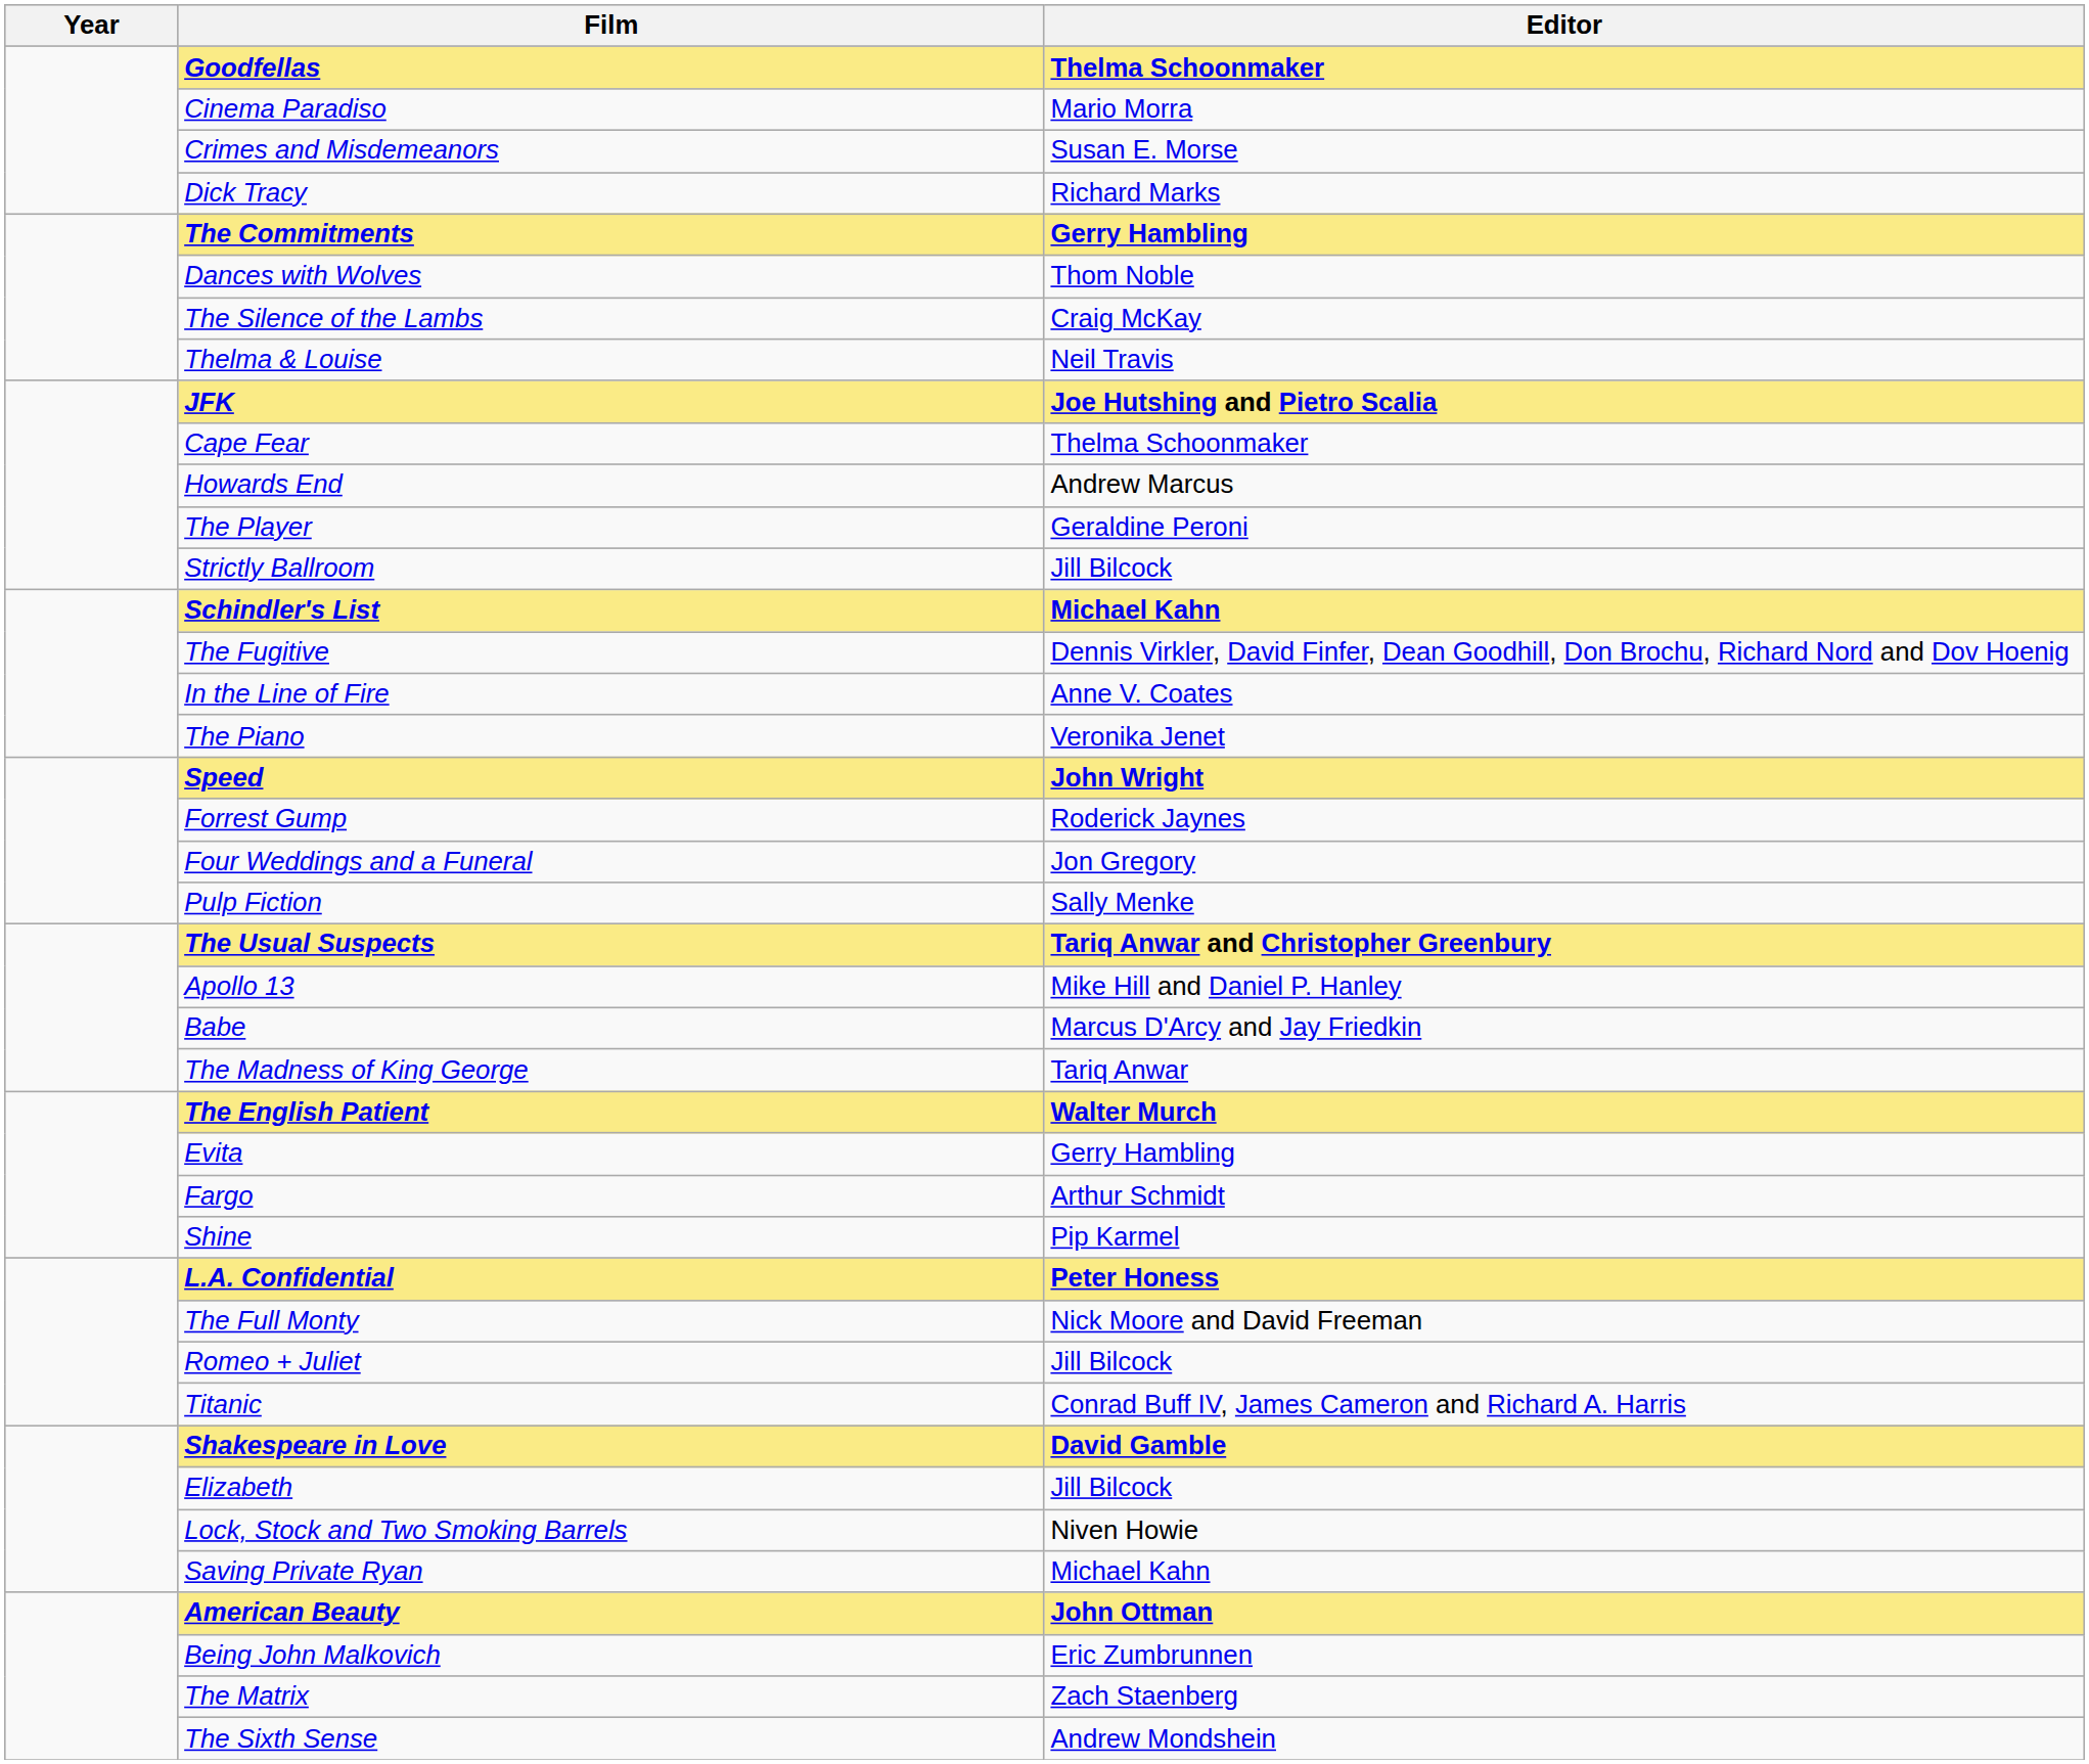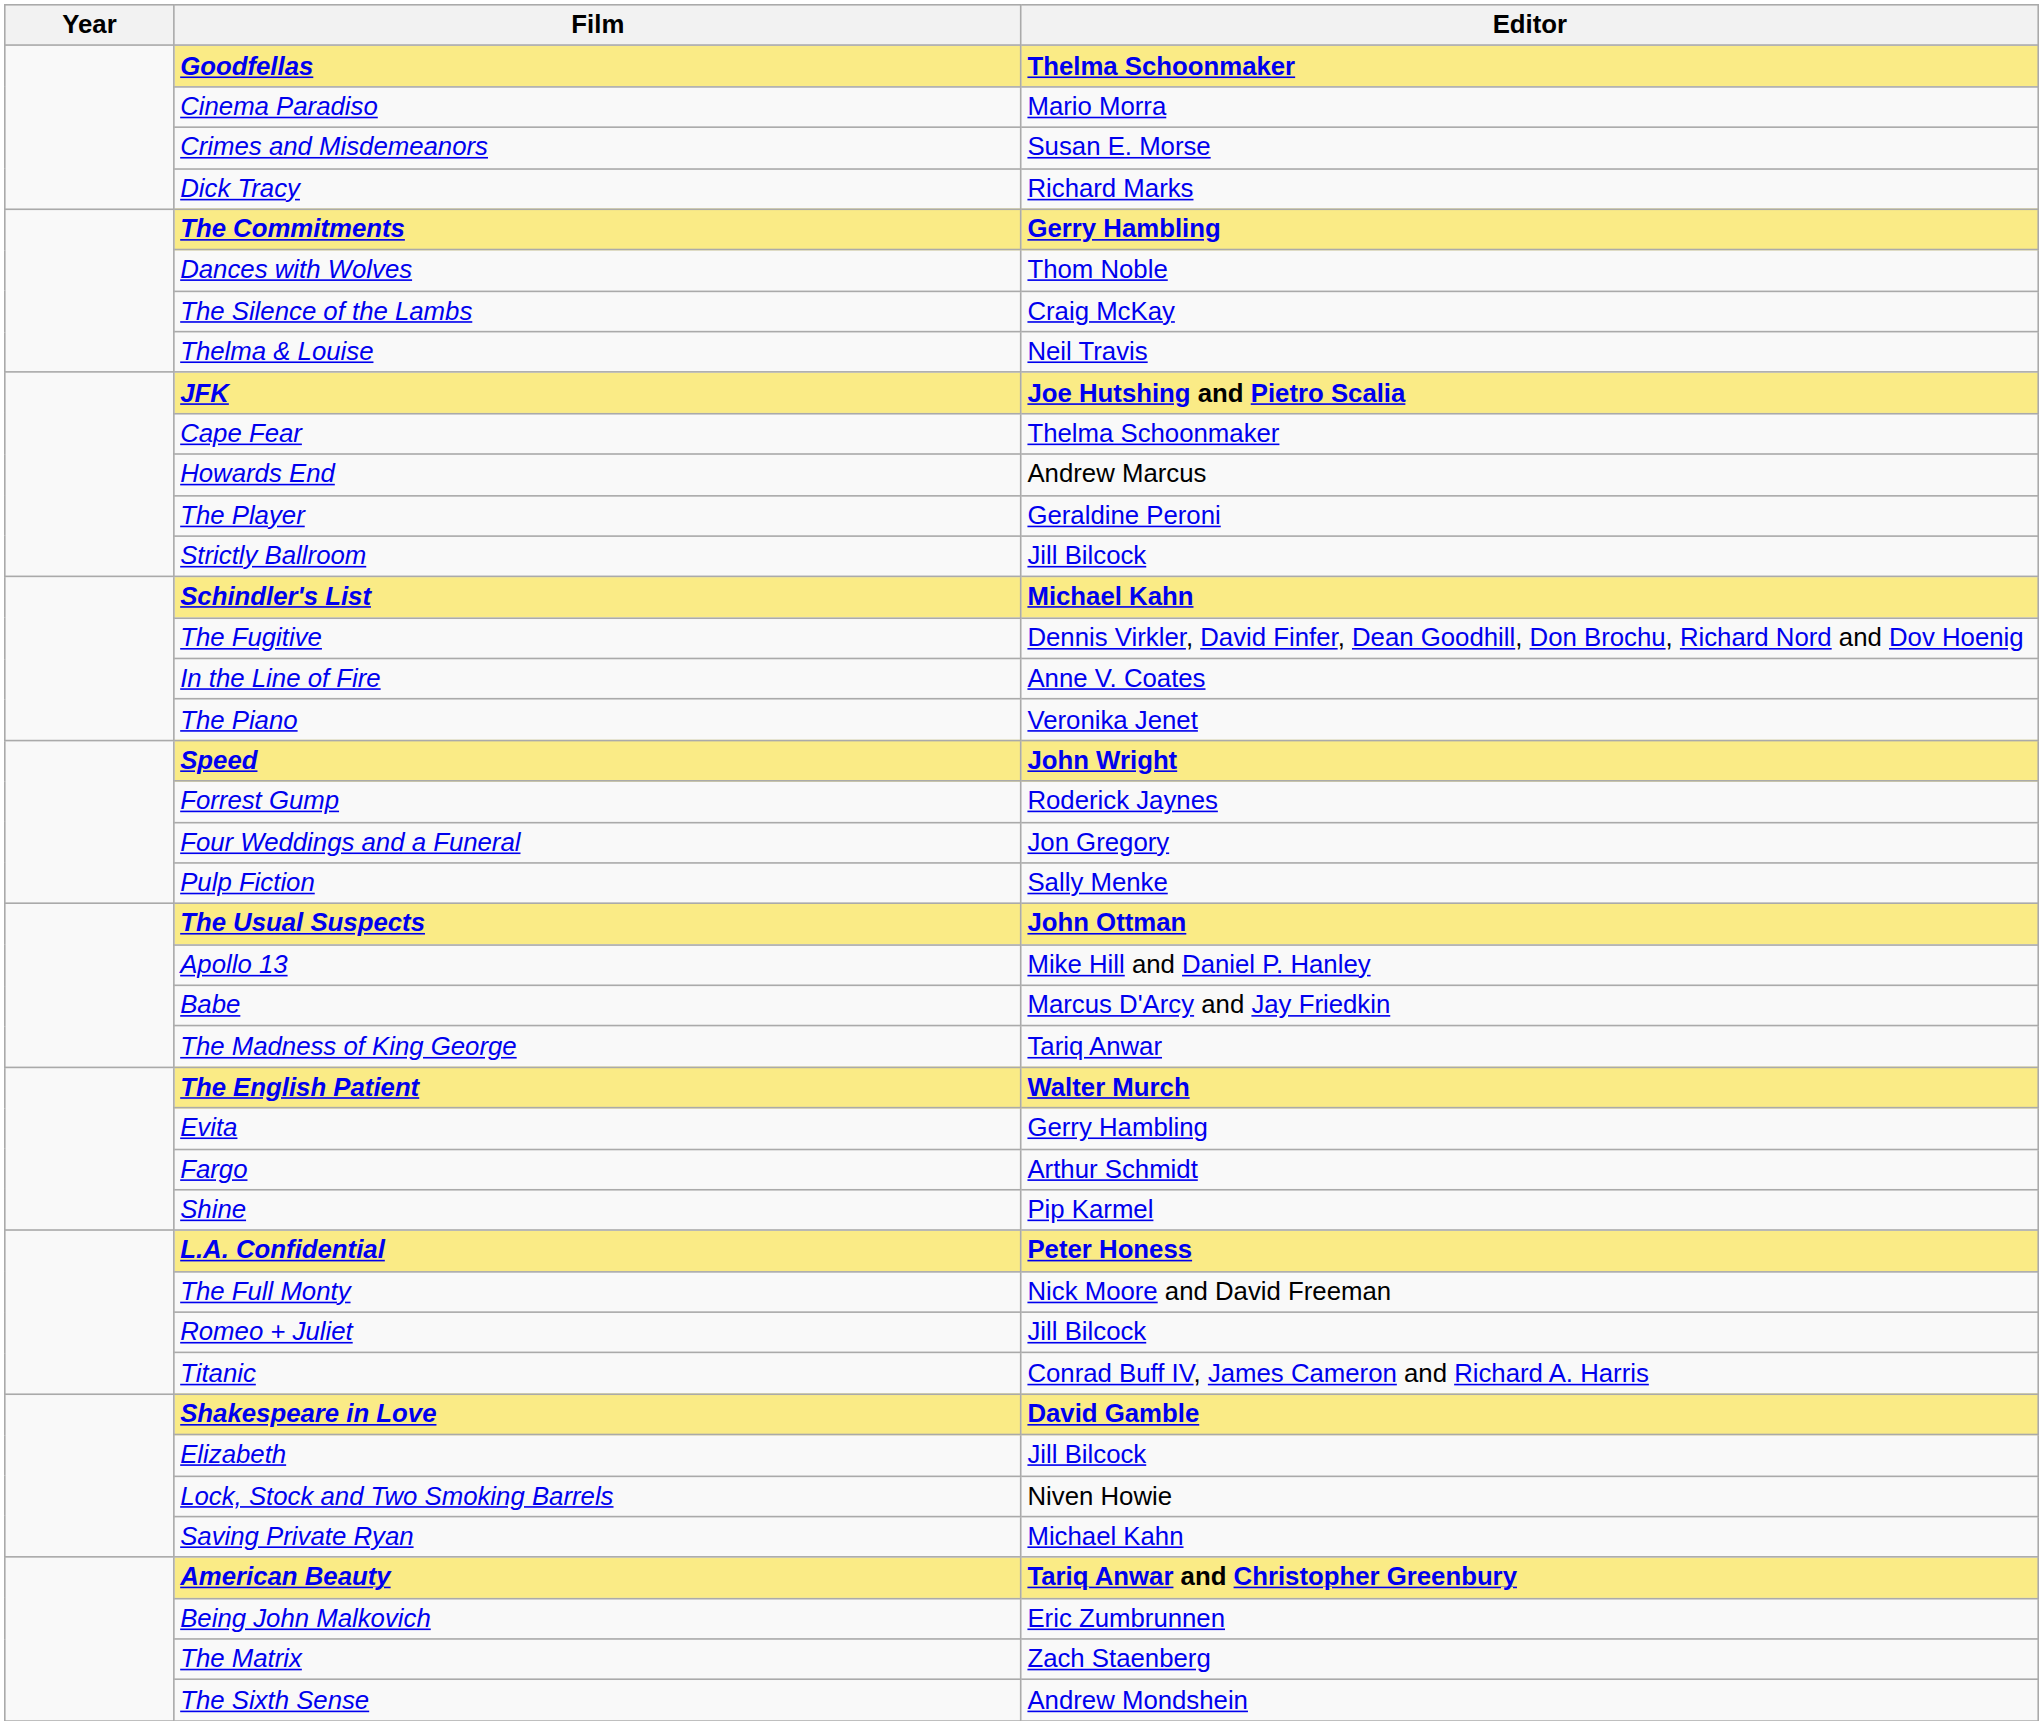The Usual Suspects | Editor: Tariq Anwar and Christopher Greenbury -> John Ottman
American Beauty | Editor: John Ottman -> Tariq Anwar and Christopher Greenbury
